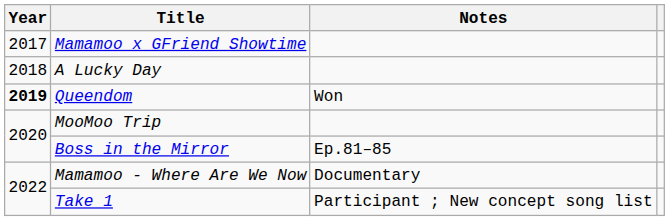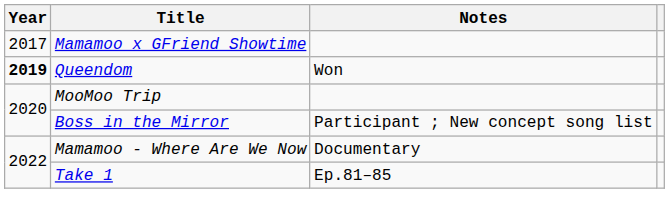- row: 2018 | A Lucky Day
Boss in the Mirror | Notes: Ep.81–85 -> Participant ; New concept song list
Take 1 | Notes: Participant ; New concept song list -> Ep.81–85
